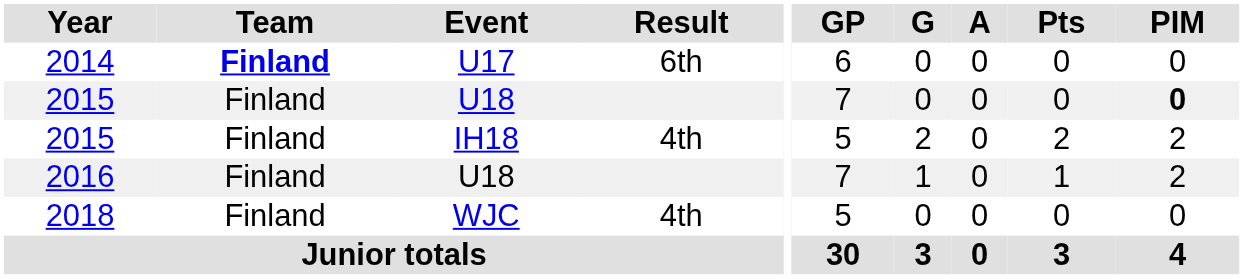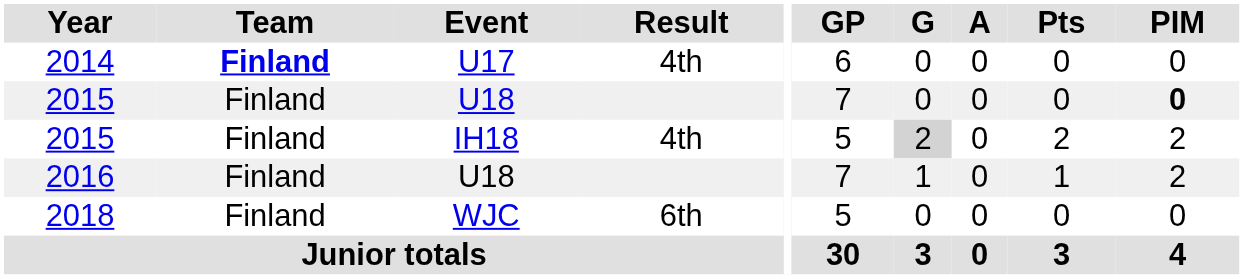2014 | Result: 6th -> 4th
2015 / IH18 | G: no background -> lightgrey background
2018 | Result: 4th -> 6th
